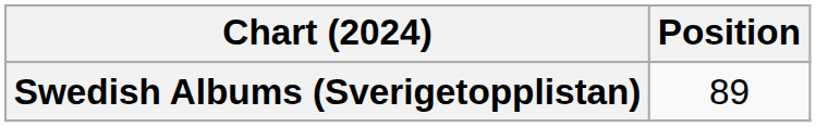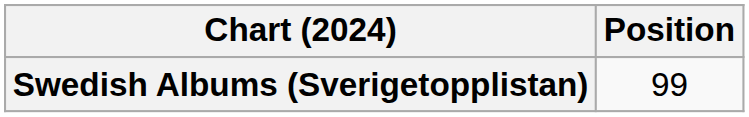Swedish Albums (Sverigetopplistan) | Position: 89 -> 99
